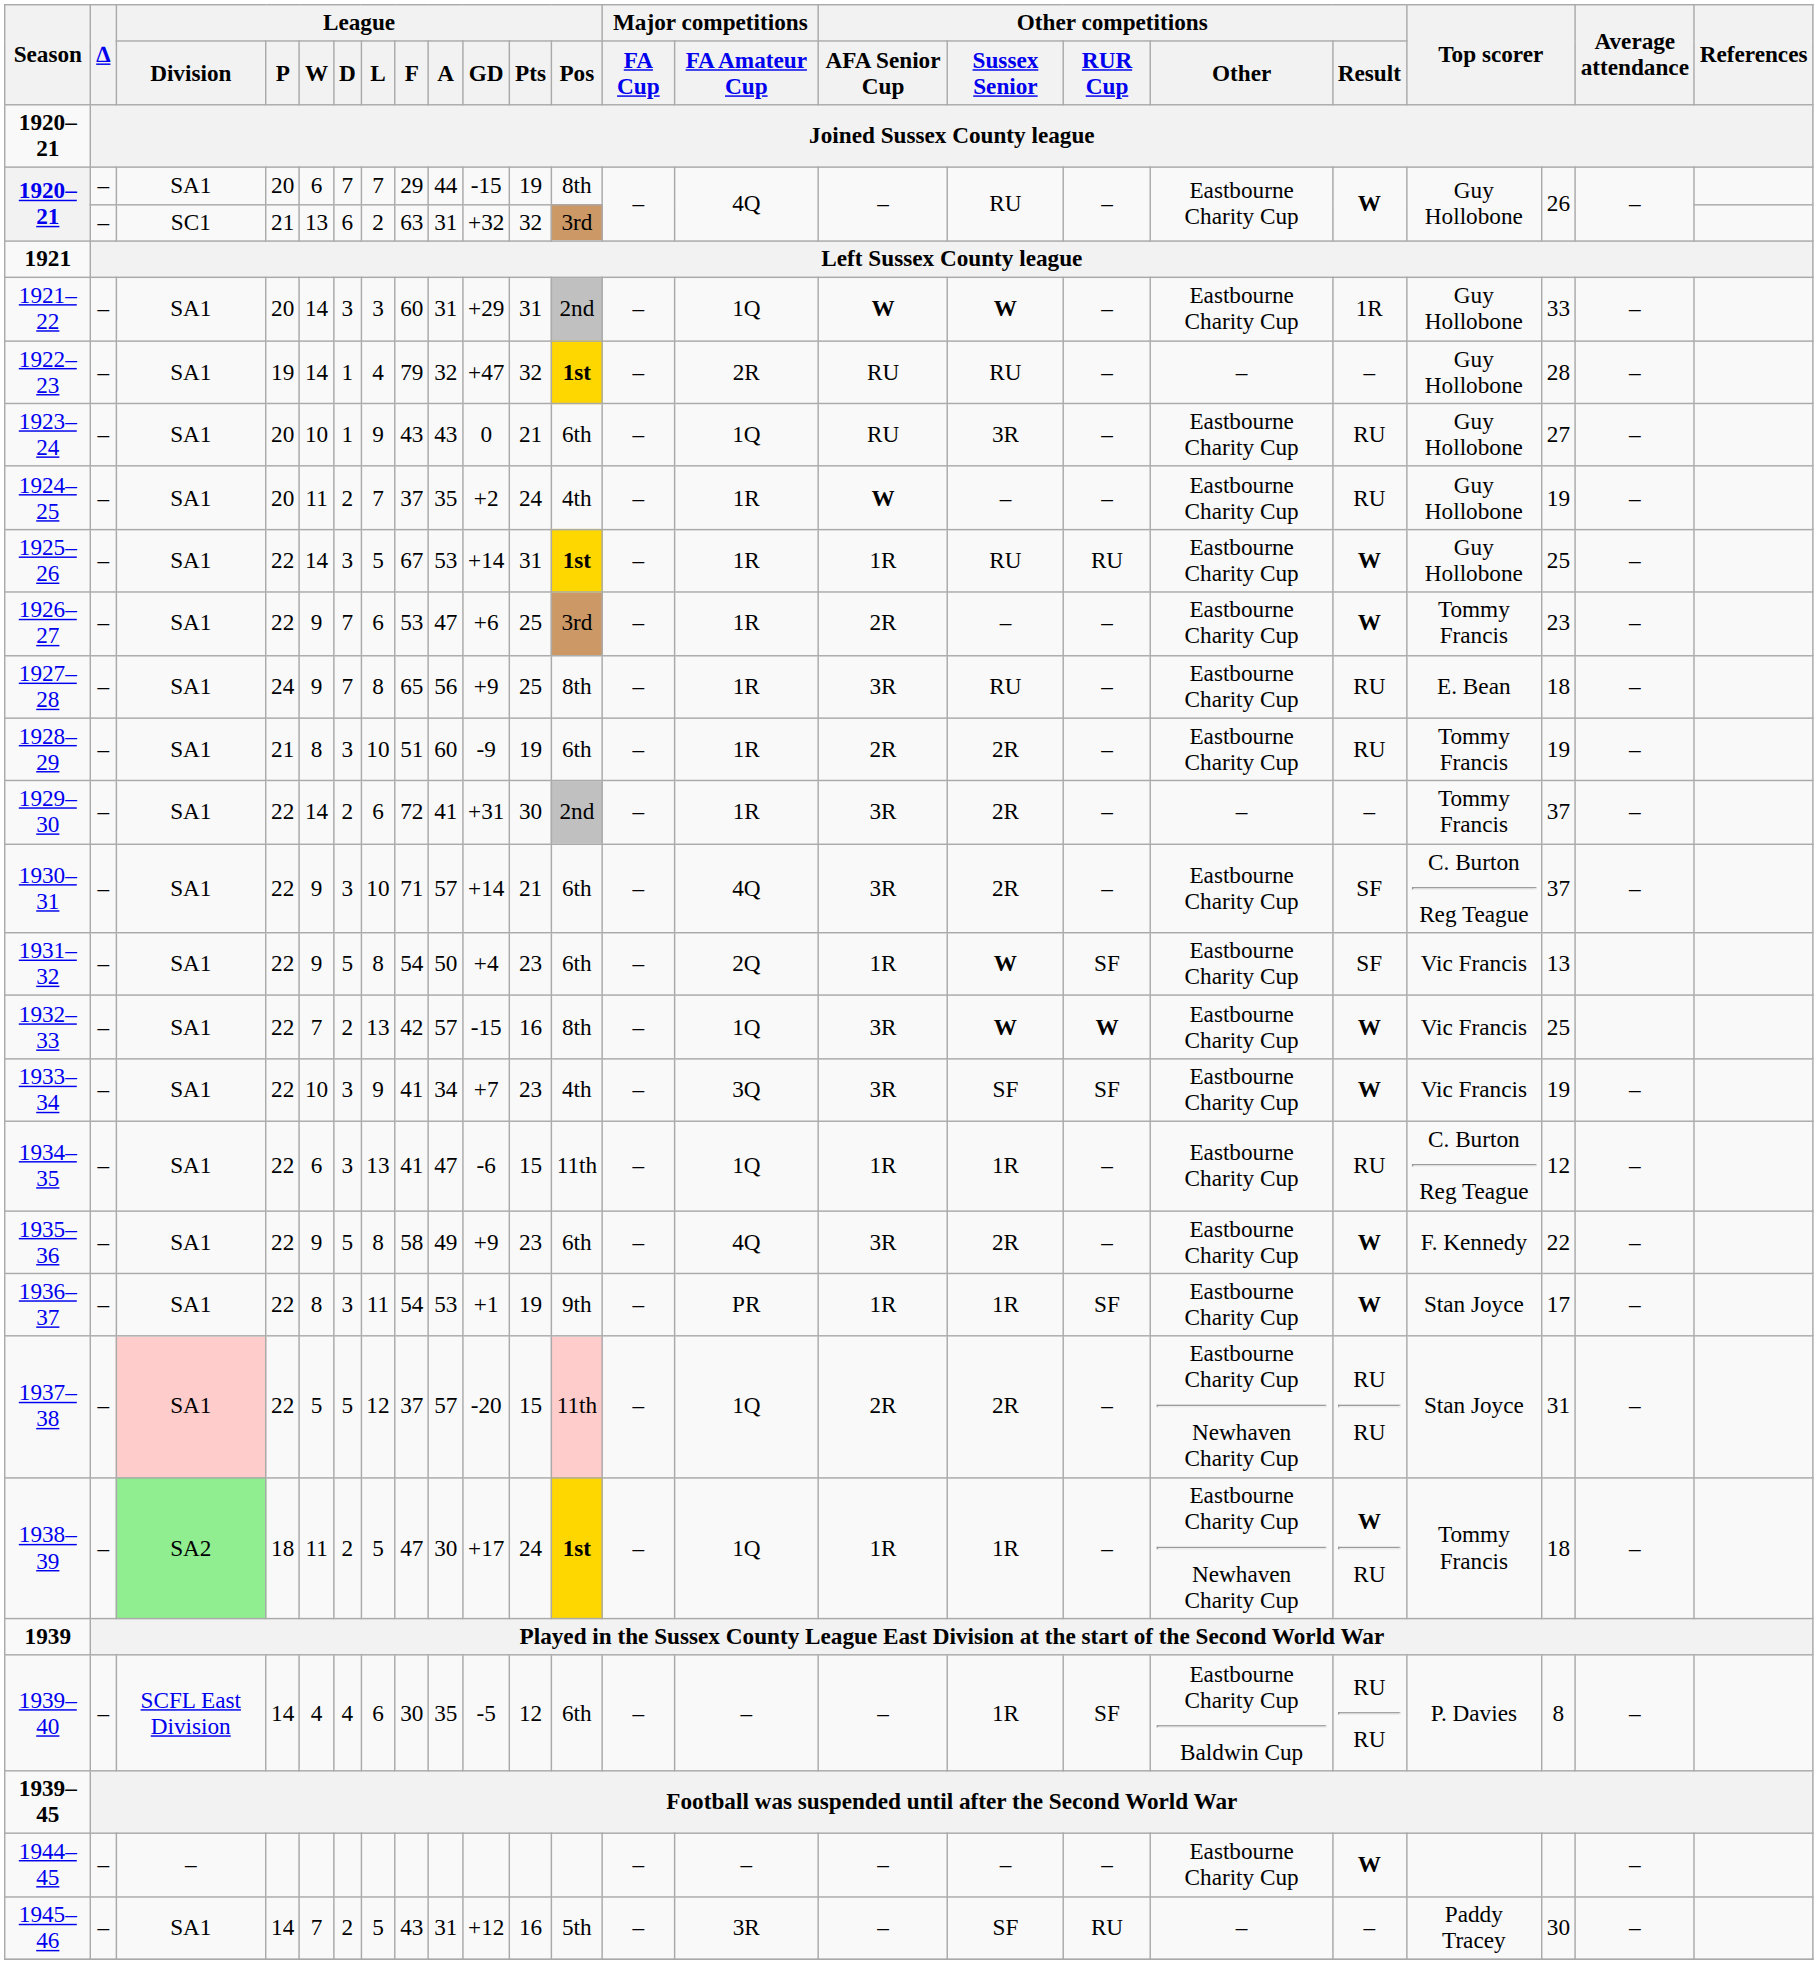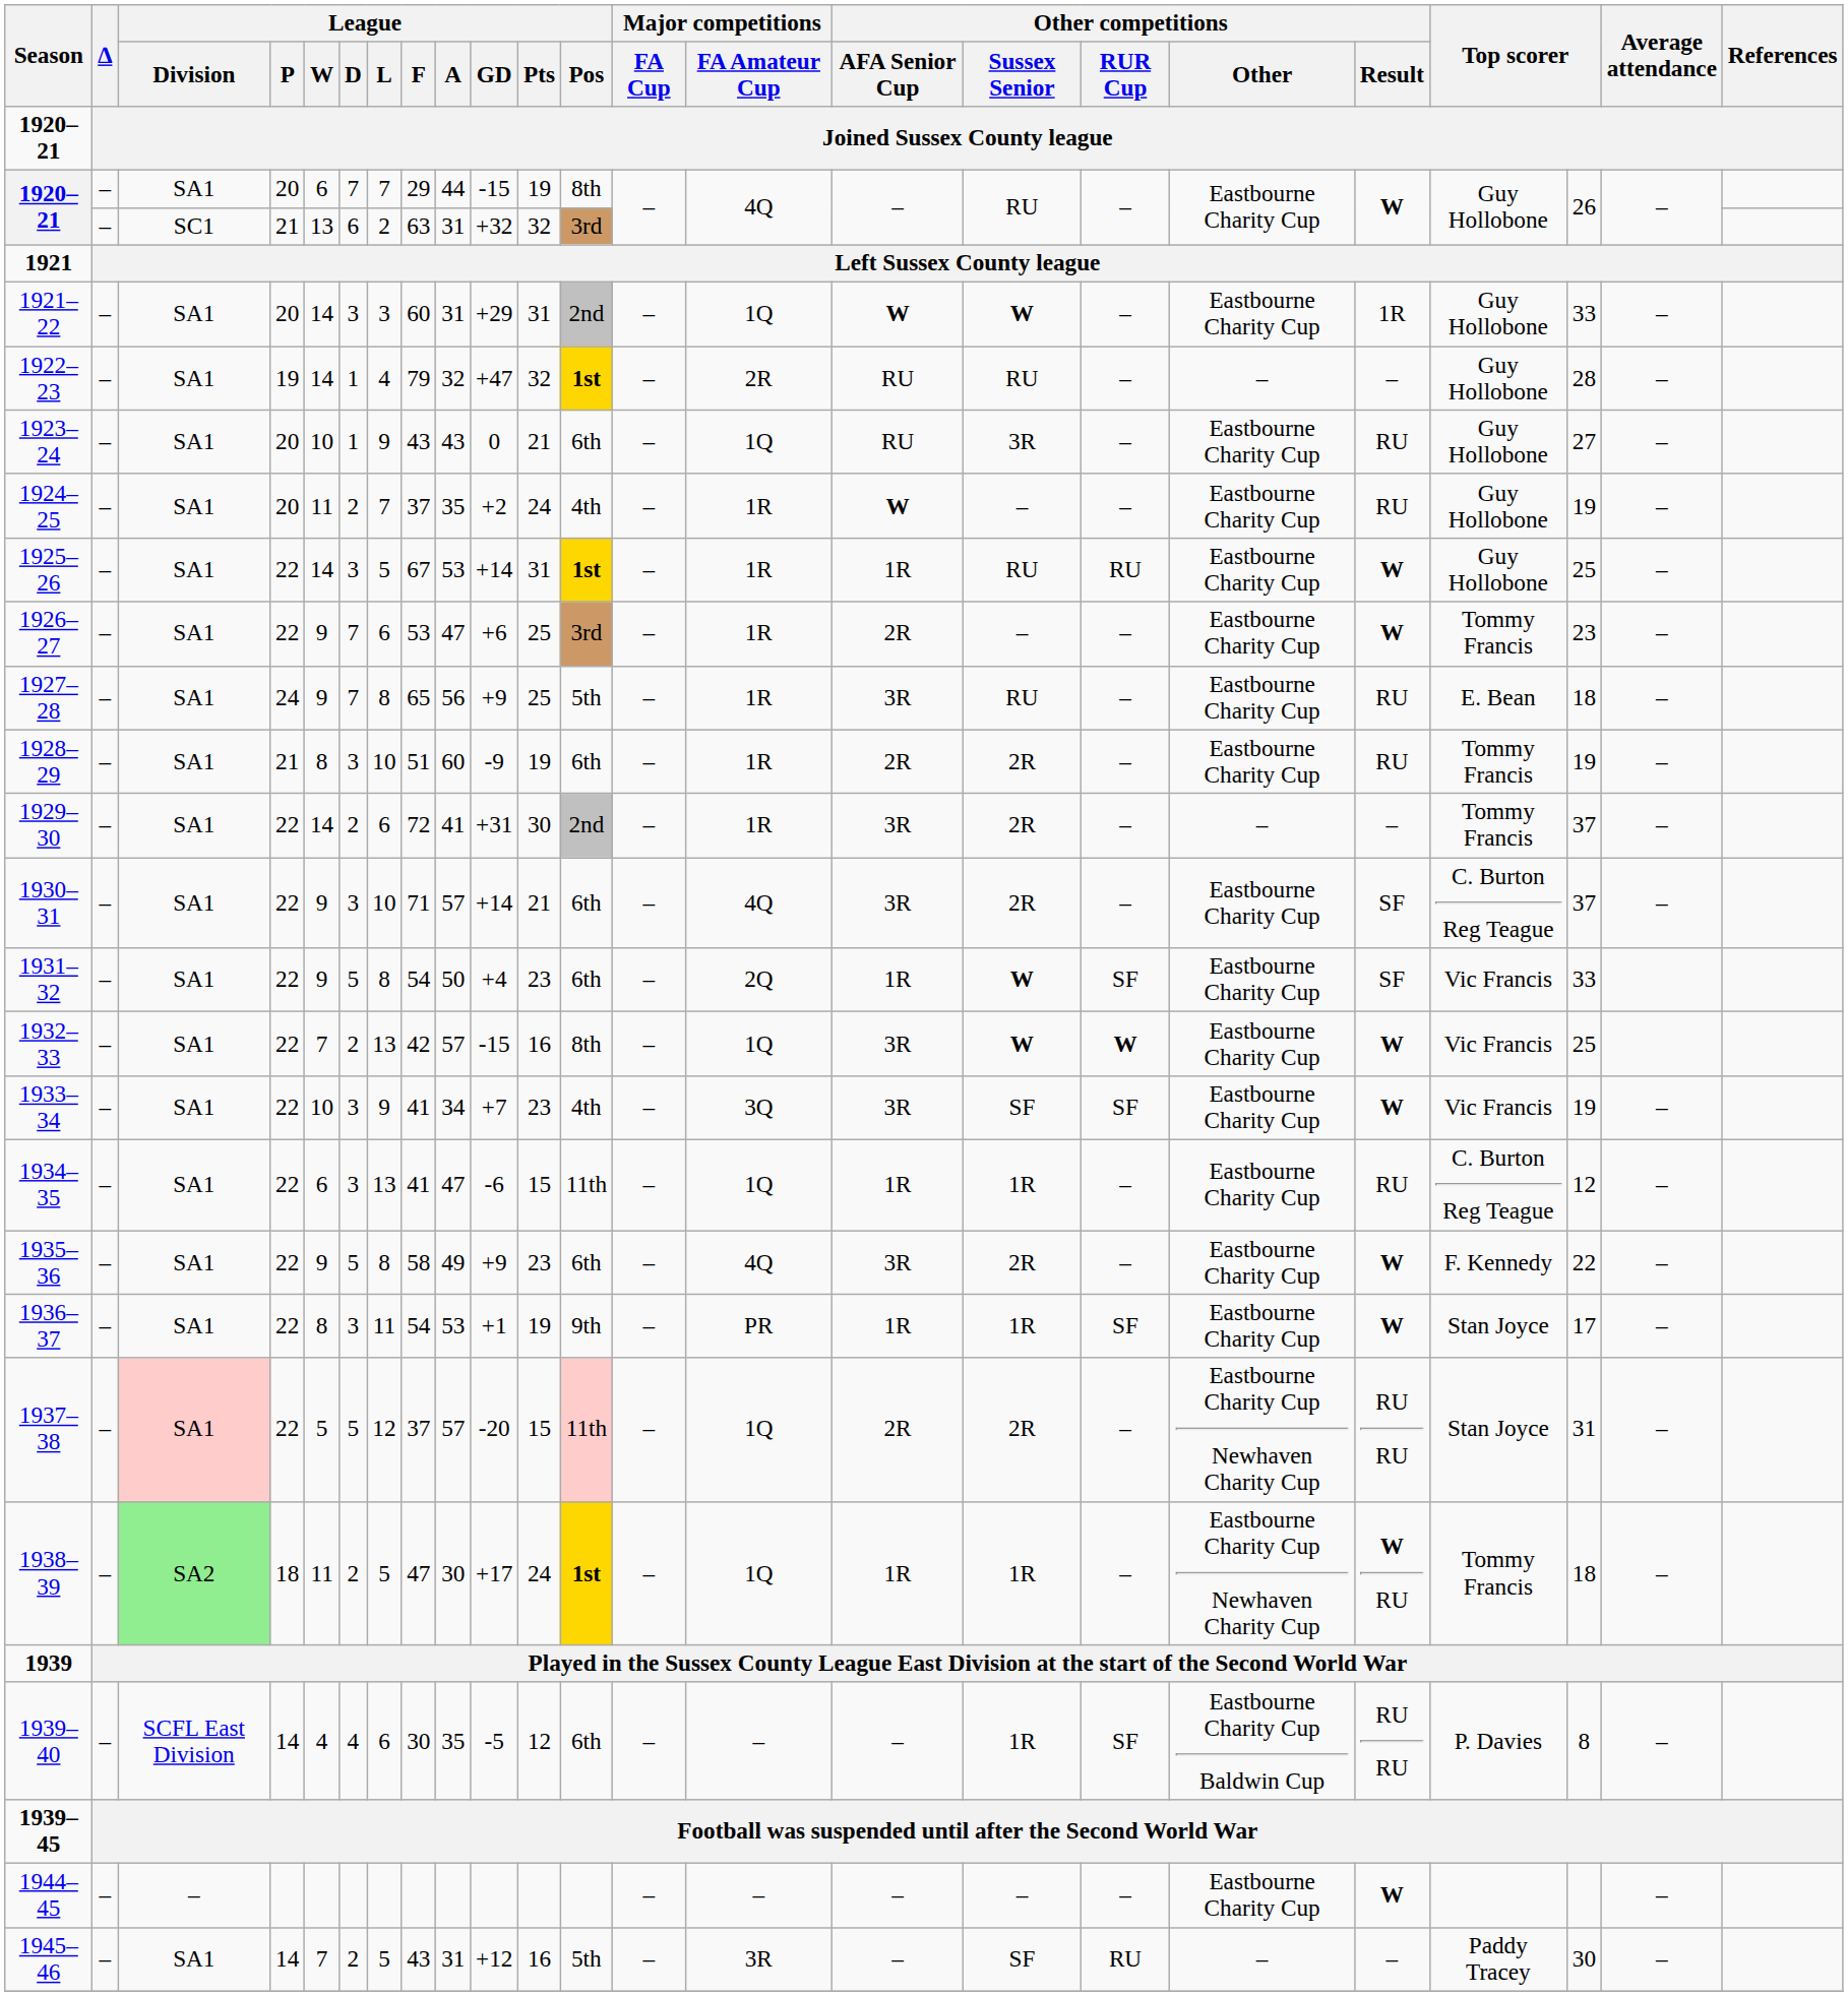1927–28 | League / Pos: 8th -> 5th
1931–32 | column 21: 13 -> 33
